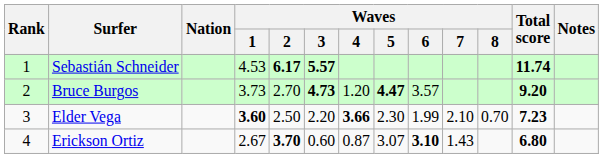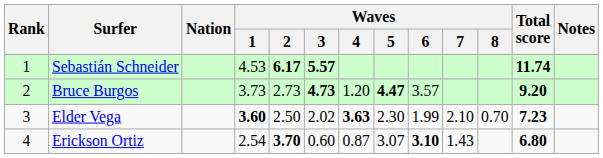Bruce Burgos | Waves / 2: 2.70 -> 2.73
Elder Vega | Waves / 3: 2.20 -> 2.02
Elder Vega | Waves / 4: 3.66 -> 3.63
Erickson Ortiz | Waves / 1: 2.67 -> 2.54
